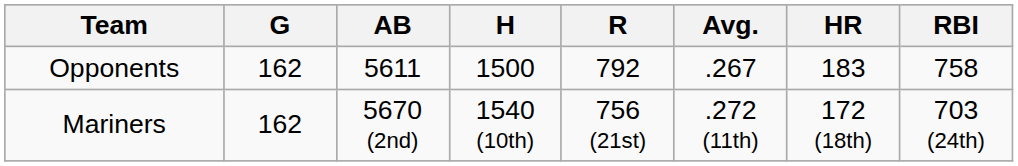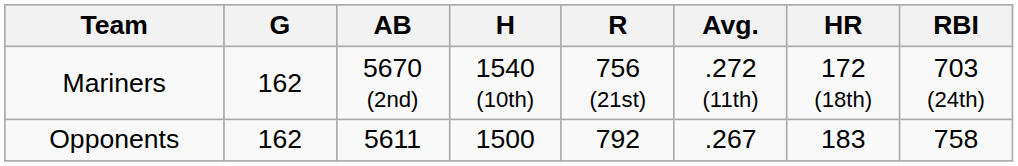rows swapped: Mariners <-> Opponents
